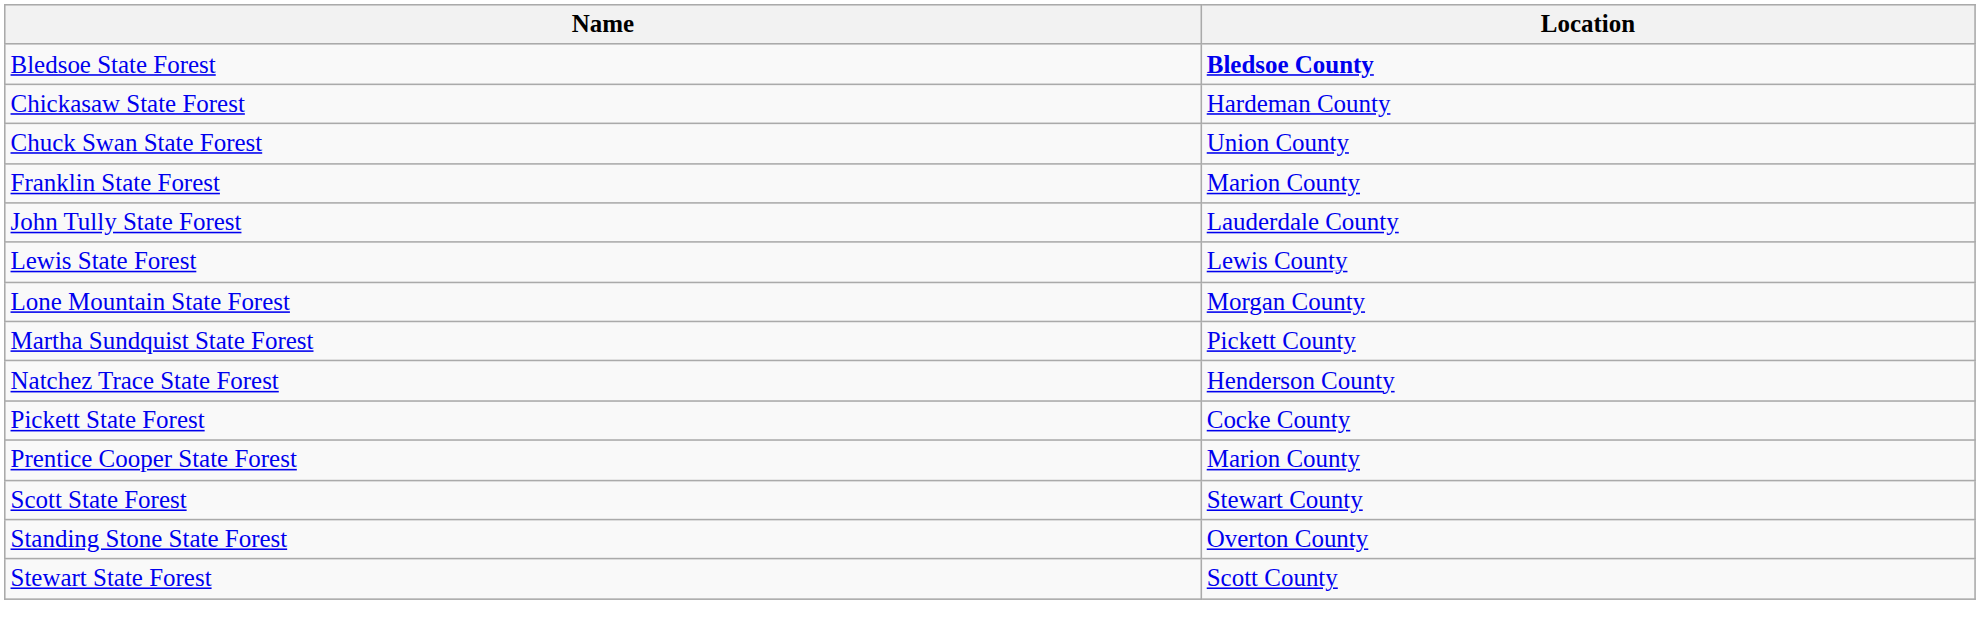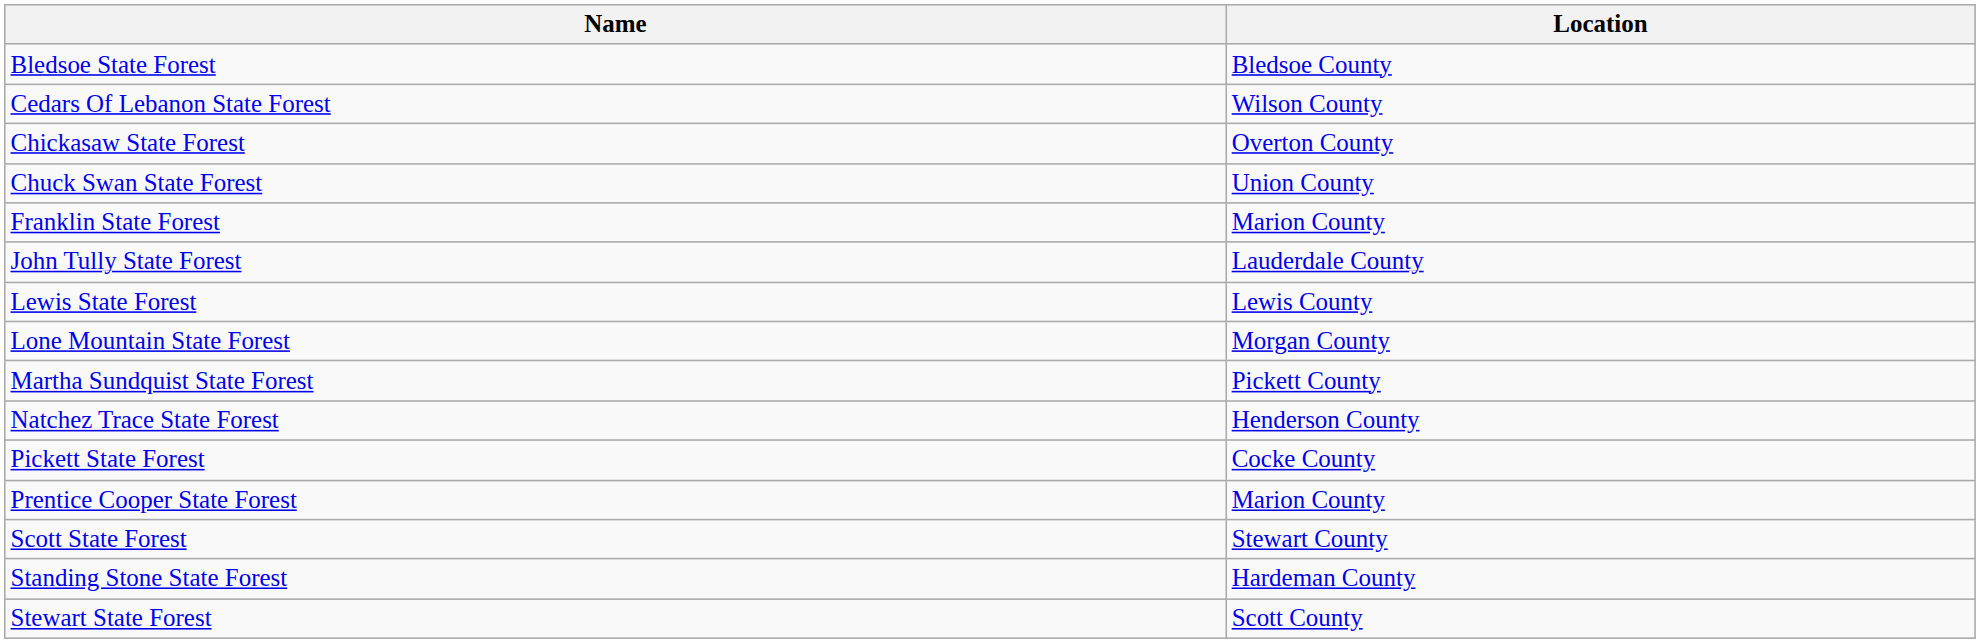Bledsoe State Forest | Location: bold -> normal
+ row: Cedars Of Lebanon State Forest | Wilson County
Chickasaw State Forest | Location: Hardeman County -> Overton County
Standing Stone State Forest | Location: Overton County -> Hardeman County
